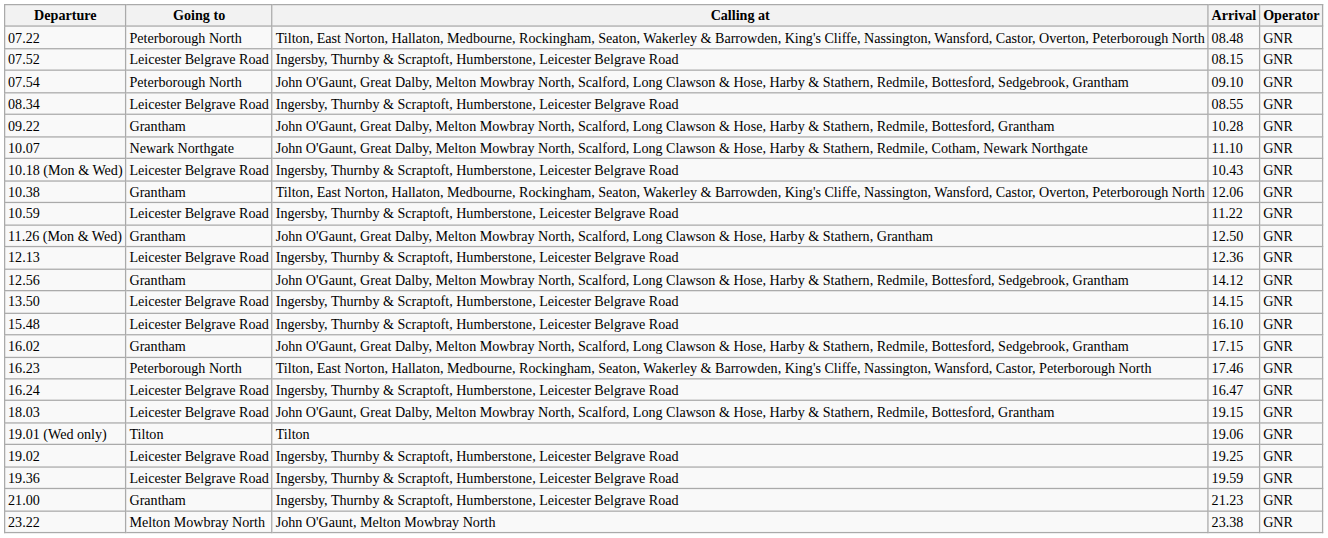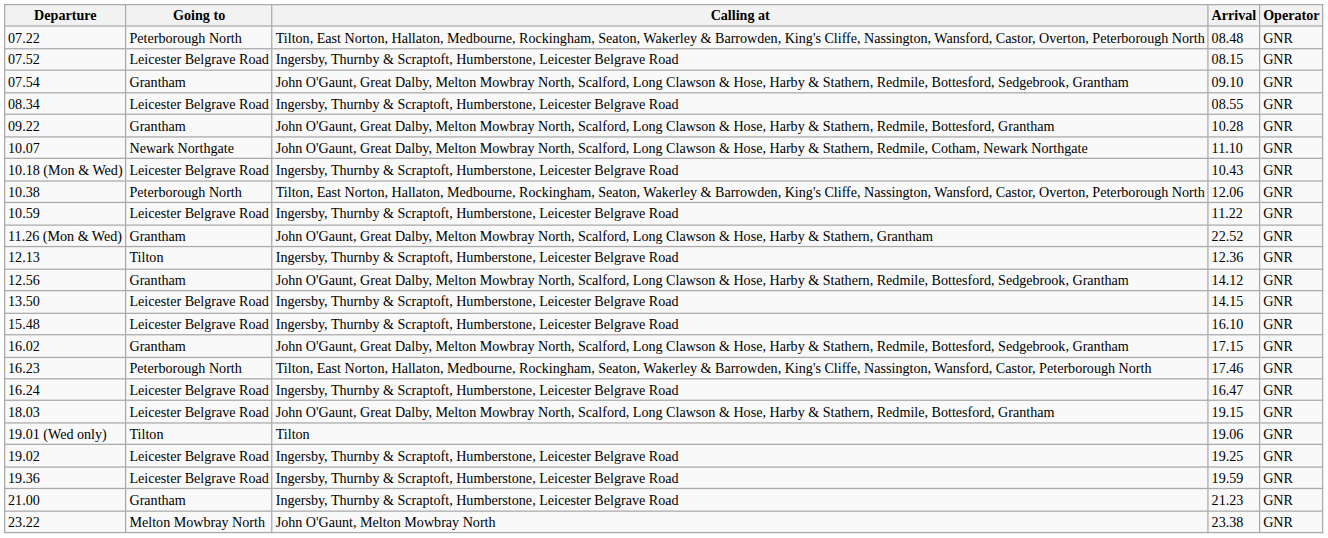07.54 | Going to: Peterborough North -> Grantham
10.38 | Going to: Grantham -> Peterborough North
11.26 (Mon & Wed) | Arrival: 12.50 -> 22.52
12.13 | Going to: Leicester Belgrave Road -> Tilton
